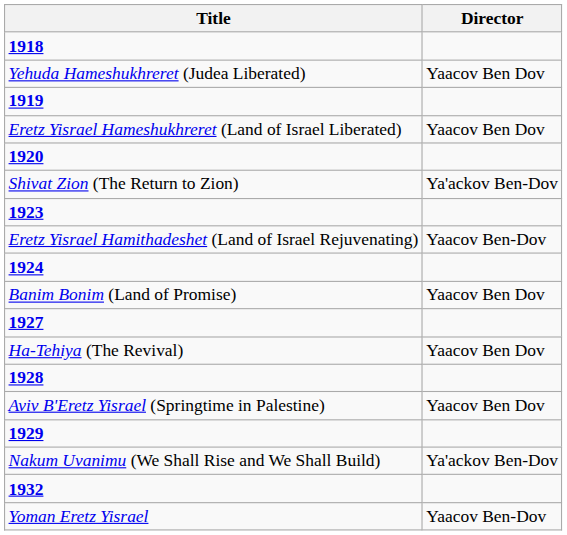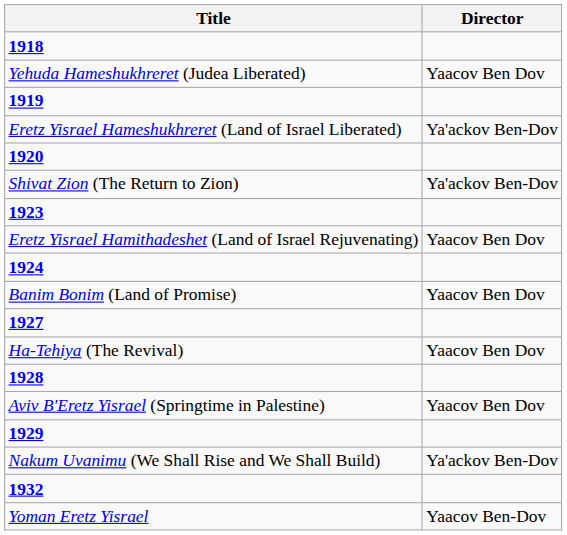Eretz Yisrael Hameshukhreret (Land of Israel Liberated) | Director: Yaacov Ben Dov -> Ya'ackov Ben-Dov
Eretz Yisrael Hamithadeshet (Land of Israel Rejuvenating) | Director: Yaacov Ben-Dov -> Yaacov Ben Dov
